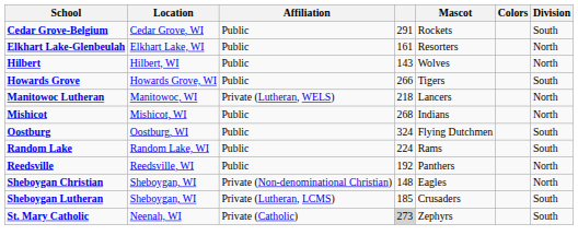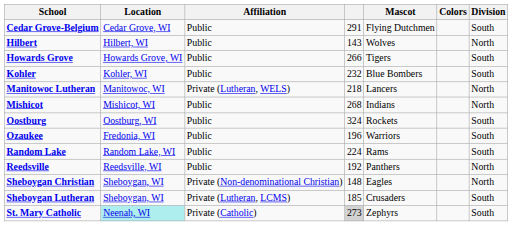Cedar Grove-Belgium | Mascot: Rockets -> Flying Dutchmen
- row: Elkhart Lake-Glenbeulah | Elkhart Lake, WI | Public | 161 | Resorters | North
+ row: Kohler | Kohler, WI | Public | 232 | Blue Bombers | South
Oostburg | Mascot: Flying Dutchmen -> Rockets
+ row: Ozaukee | Fredonia, WI | Public | 196 | Warriors | South
St. Mary Catholic | Location: no background -> paleturquoise background
